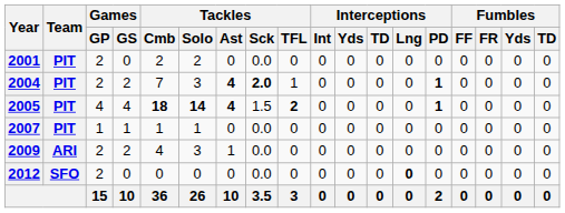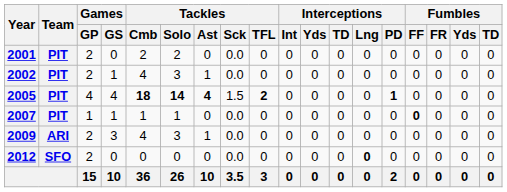+ row: 2002 | PIT | 2 | 1 | 4 | 3 | 1 | 0.0 | 0 | 0 | 0 | 0 | 0 | 0 | 0 | 0 | 0 | 0
- row: 2004 | PIT | 2 | 2 | 7 | 3 | 4 | 2.0 | 1 | 0 | 0 | 0 | 0 | 1 | 0 | 0 | 0 | 0
2007 | Fumbles / FF: normal -> bold
2009 | Games / GS: 2 -> 3
